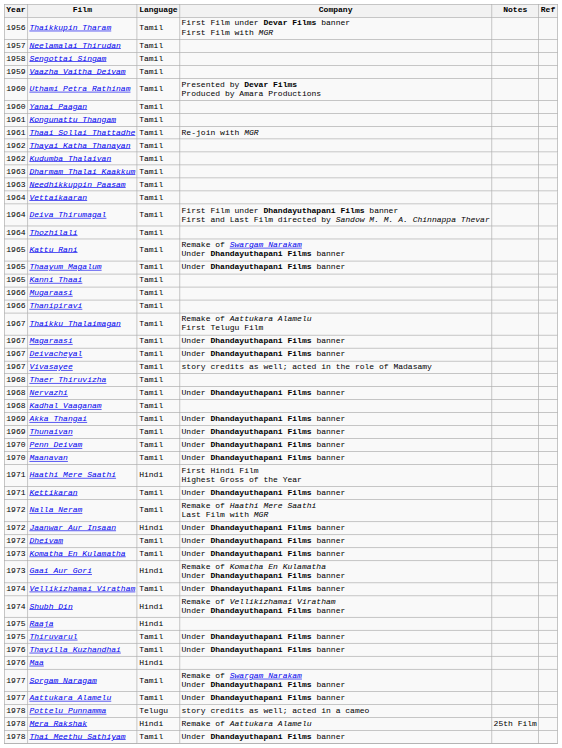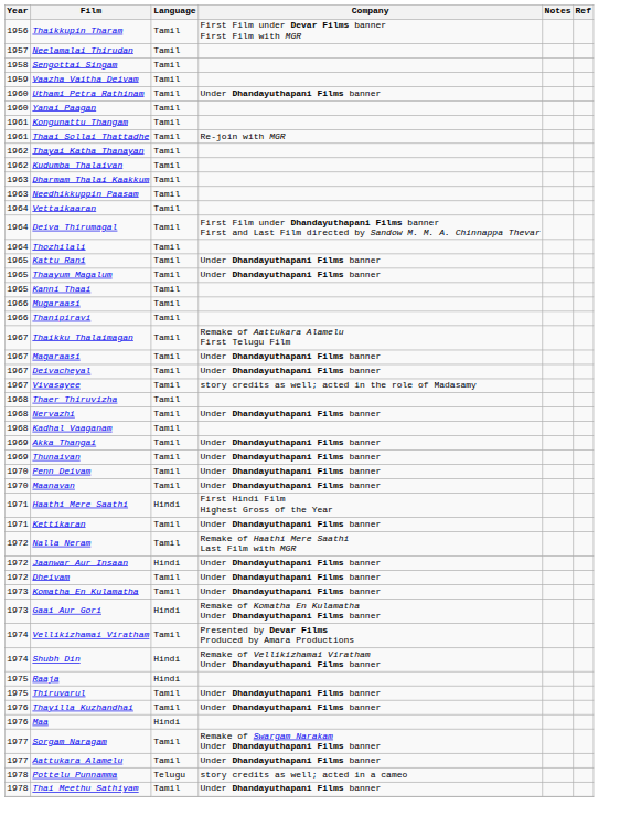Uthami Petra Rathinam | Company: Presented by Devar Films Produced by Amara Productions -> Under Dhandayuthapani Films banner
Kattu Rani | Company: Remake of Swargam Narakam Under Dhandayuthapani Films banner -> Under Dhandayuthapani Films banner
Vellikizhamai Viratham | Company: Under Dhandayuthapani Films banner -> Presented by Devar Films Produced by Amara Productions
- row: 1978 | Mera Rakshak | Hindi | Remake of Aattukara Alamelu | 25th Film
